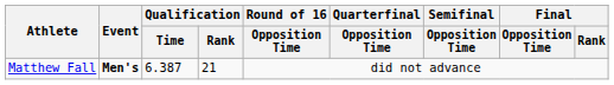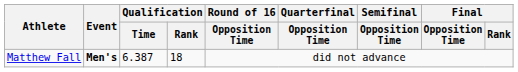Matthew Fall | Qualification / Rank: 21 -> 18
